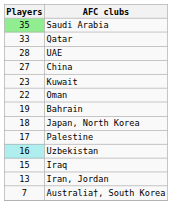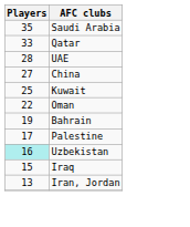Saudi Arabia | Players: lightgreen background -> no background
Kuwait | Players: 23 -> 25
- row: 18 | Japan, North Korea
- row: 7 | Australia†, South Korea
